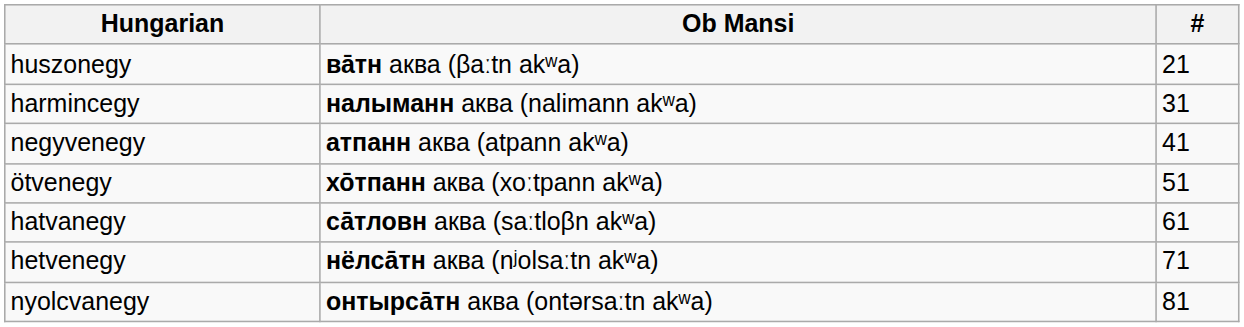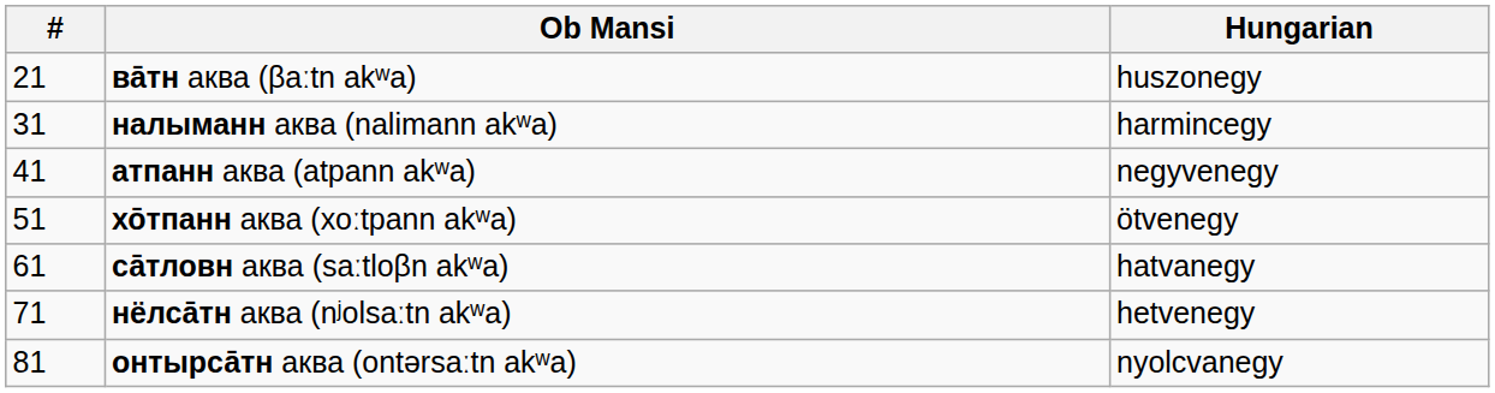columns swapped: # <-> Hungarian
